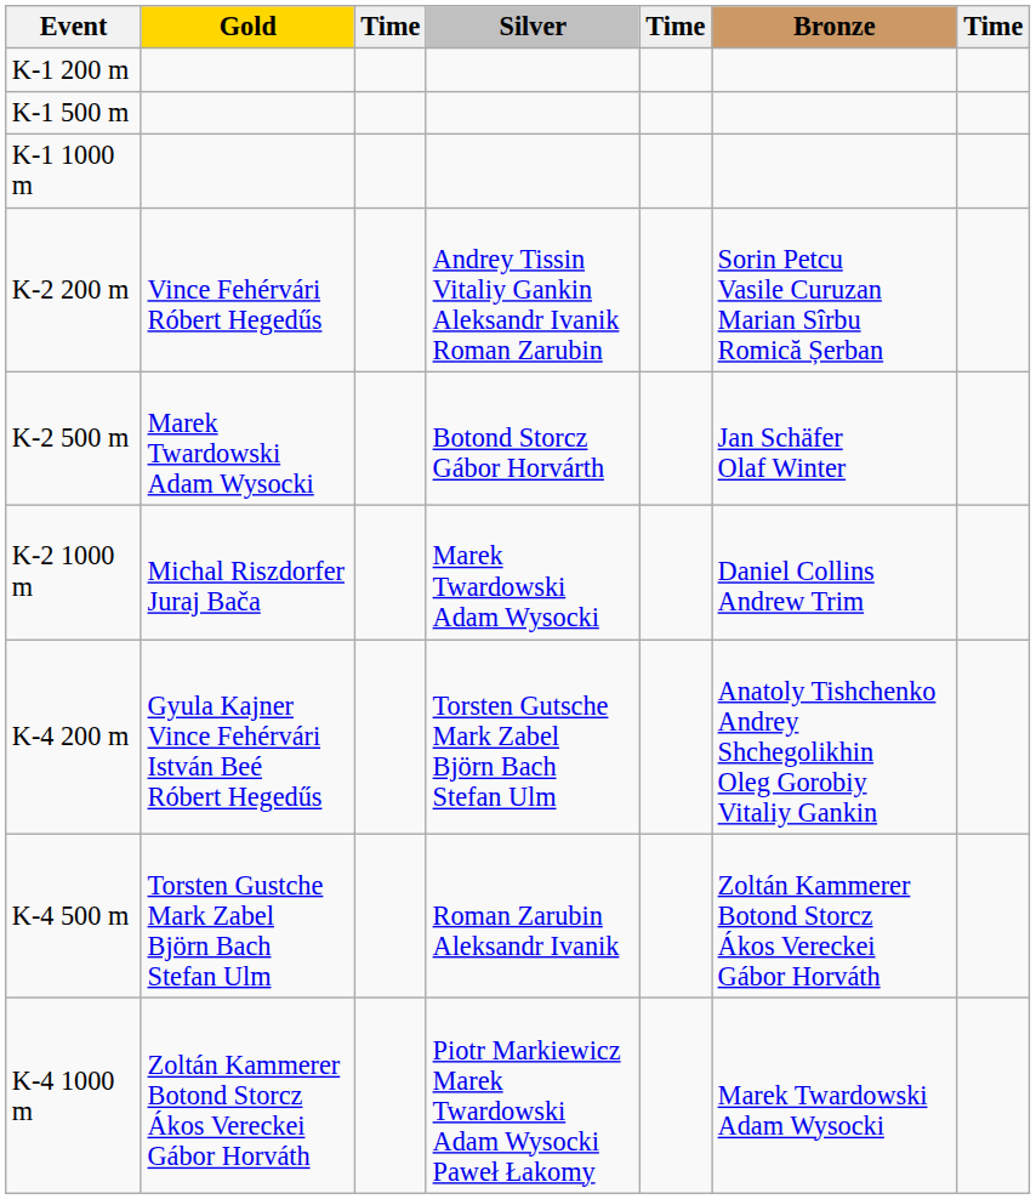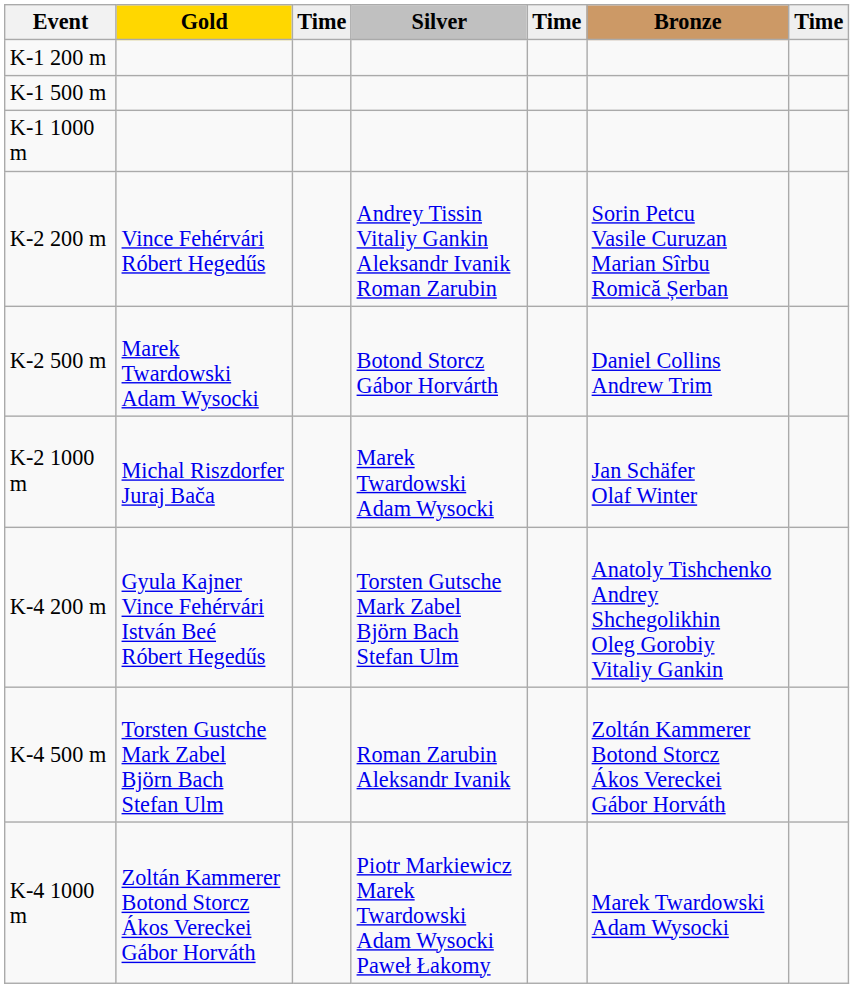K-2 500 m | Bronze: Jan Schäfer Olaf Winter -> Daniel Collins Andrew Trim
K-2 1000 m | Bronze: Daniel Collins Andrew Trim -> Jan Schäfer Olaf Winter
